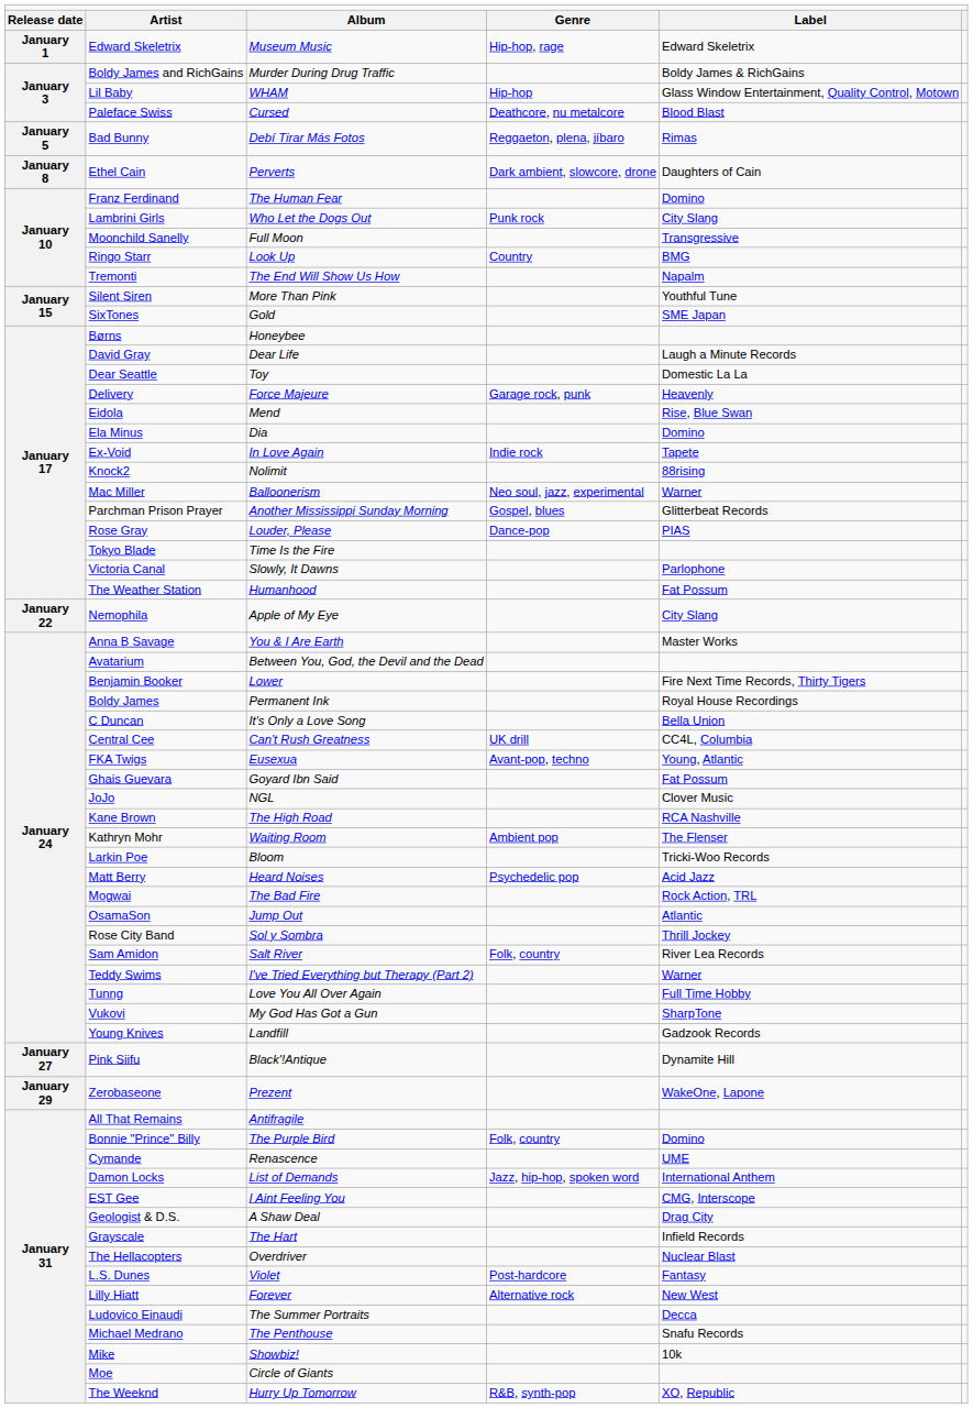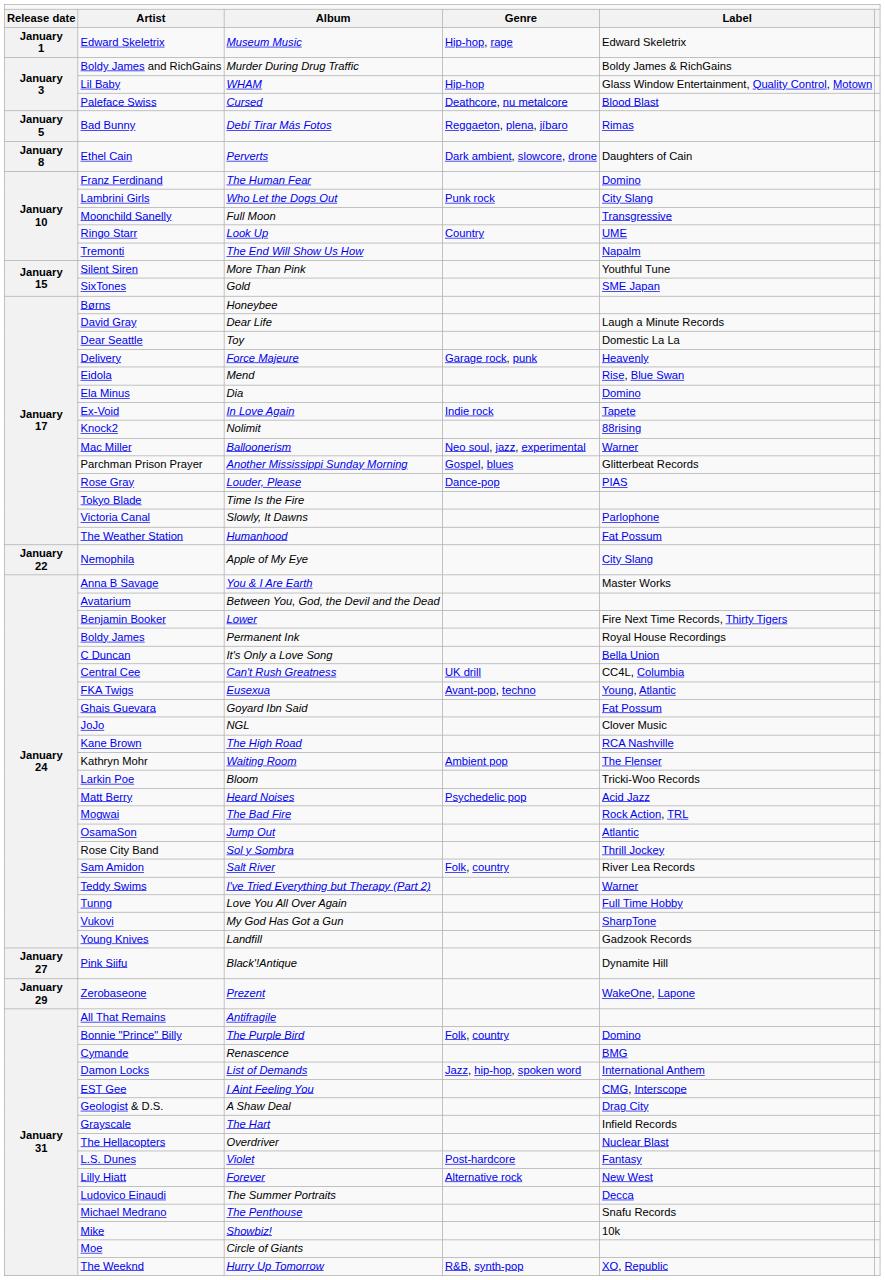Ringo Starr | column 5: BMG -> UME
Cymande | column 5: UME -> BMG
